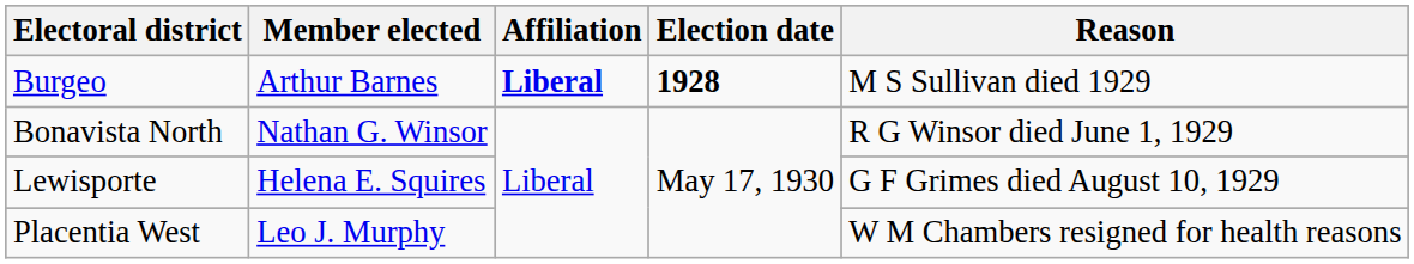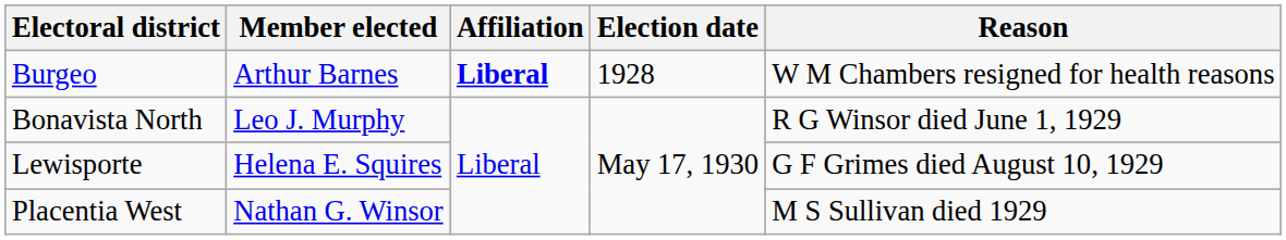Burgeo | Election date: bold -> normal
Burgeo | Reason: M S Sullivan died 1929 -> W M Chambers resigned for health reasons
Bonavista North | Member elected: Nathan G. Winsor -> Leo J. Murphy
Placentia West | Member elected: Leo J. Murphy -> Nathan G. Winsor
Placentia West | Reason: W M Chambers resigned for health reasons -> M S Sullivan died 1929
